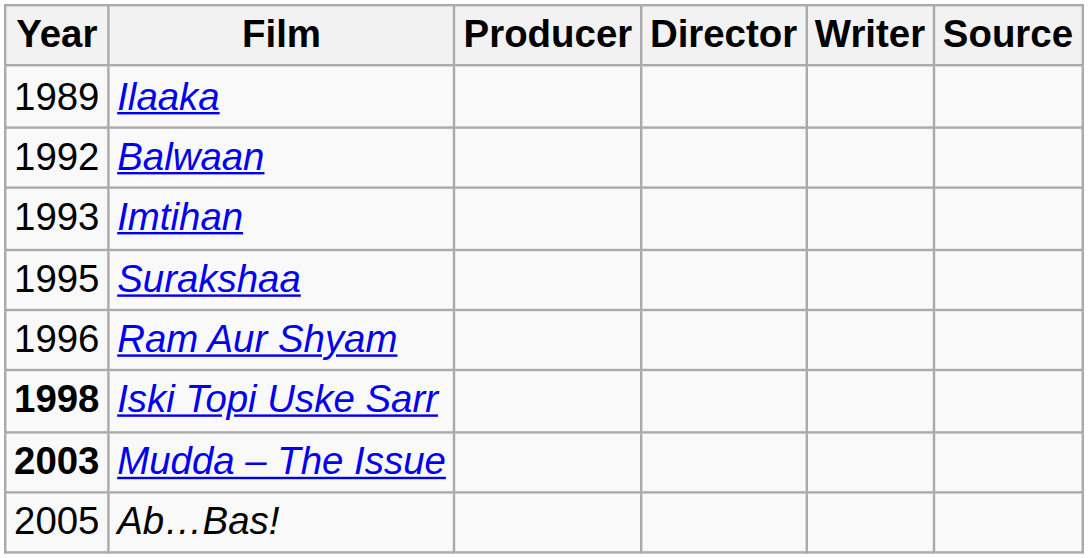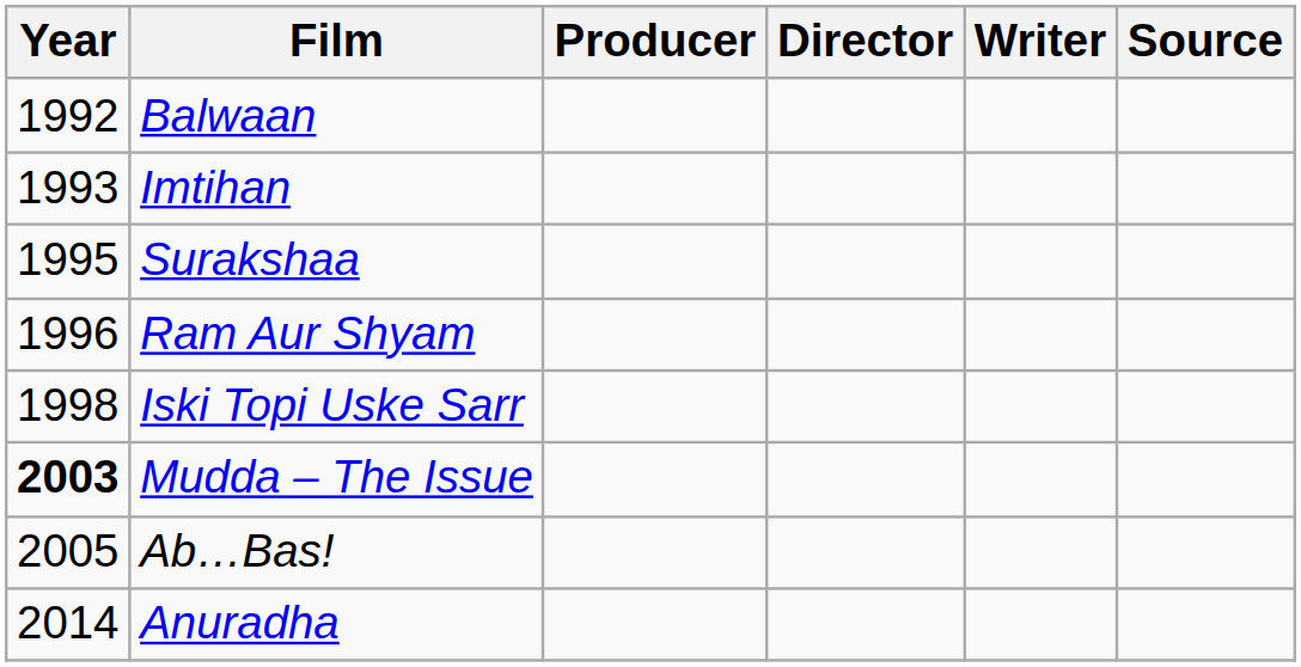- row: 1989 | Ilaaka
Iski Topi Uske Sarr | Year: bold -> normal
+ row: 2014 | Anuradha
